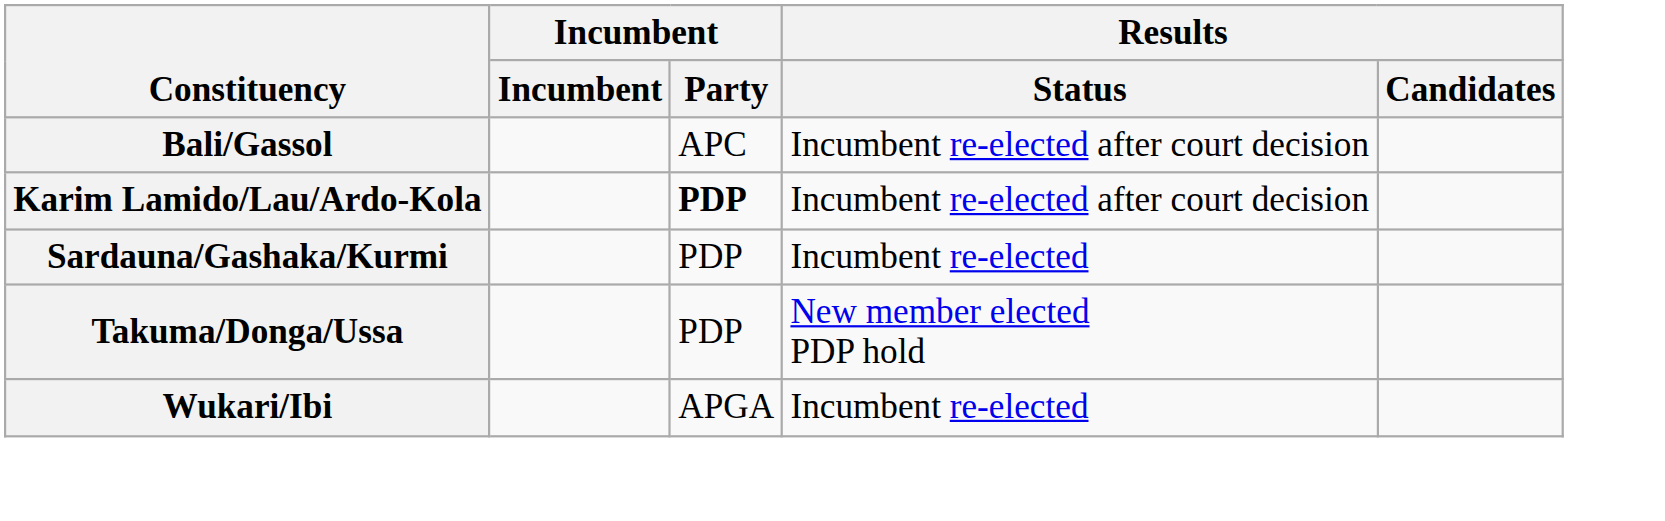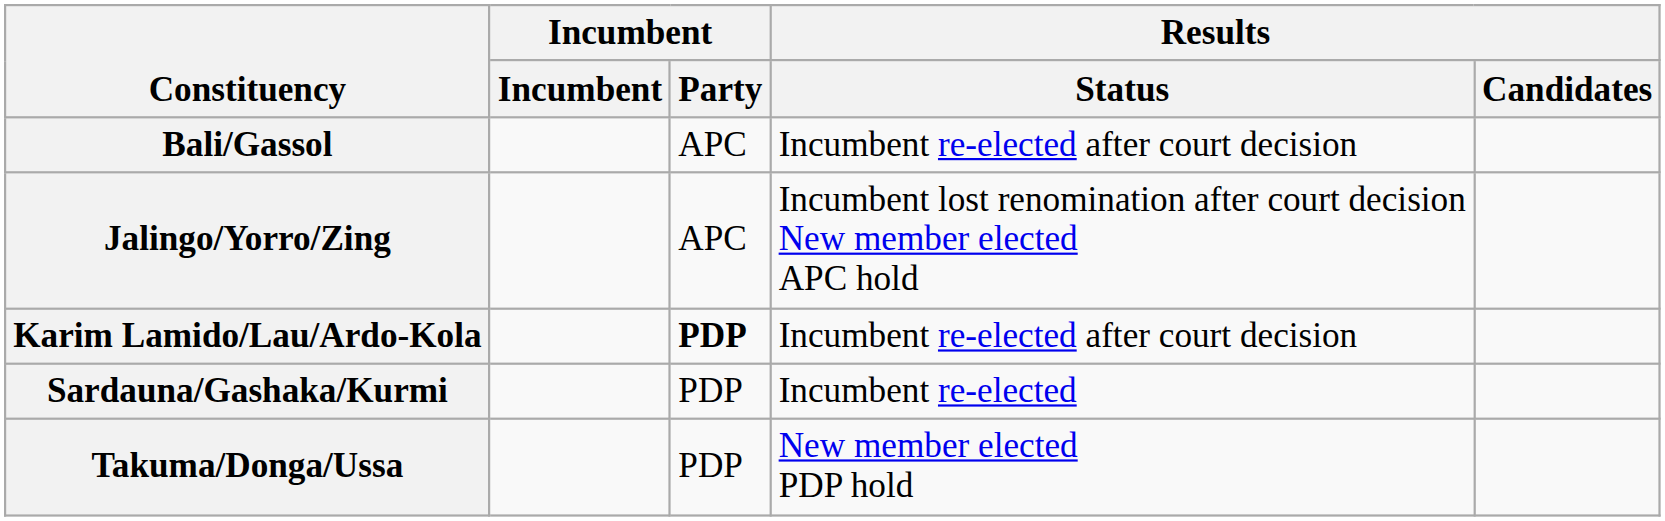+ row: Jalingo/Yorro/Zing | APC | Incumbent lost renomination after court decision New member elected APC hold
- row: Wukari/Ibi | APGA | Incumbent re-elected
